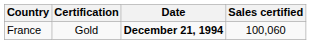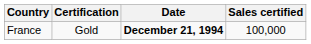France | Sales certified: 100,060 -> 100,000
